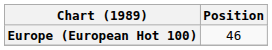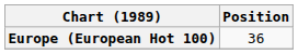Europe (European Hot 100) | Position: 46 -> 36
